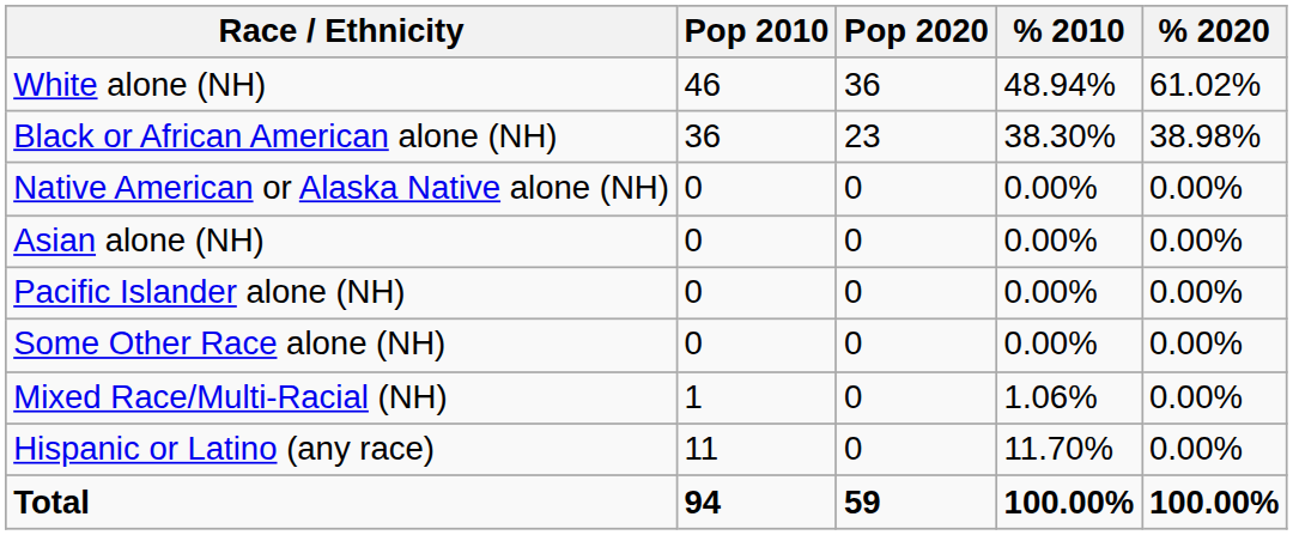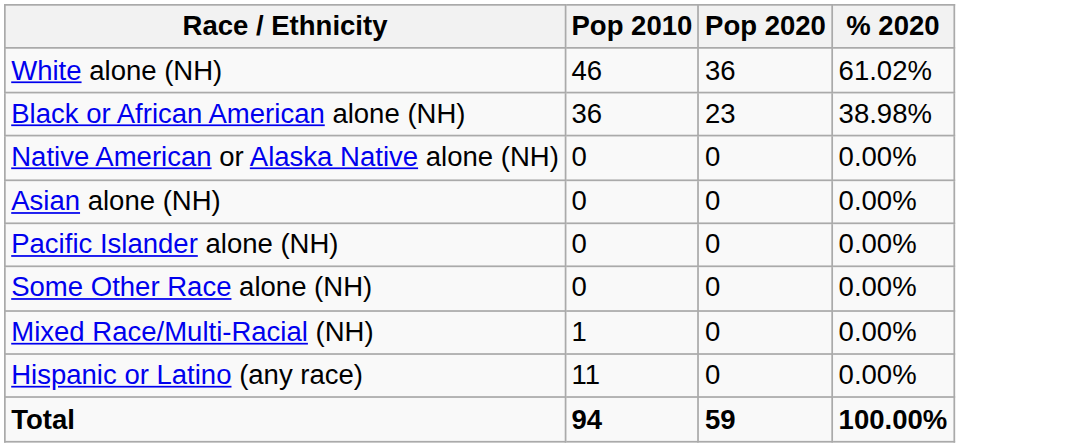- column: % 2010 | 48.94% | 38.30% | 0.00% | 0.00% | 0.00% | 0.00% | 1.06% | 11.70% | 100.00%
